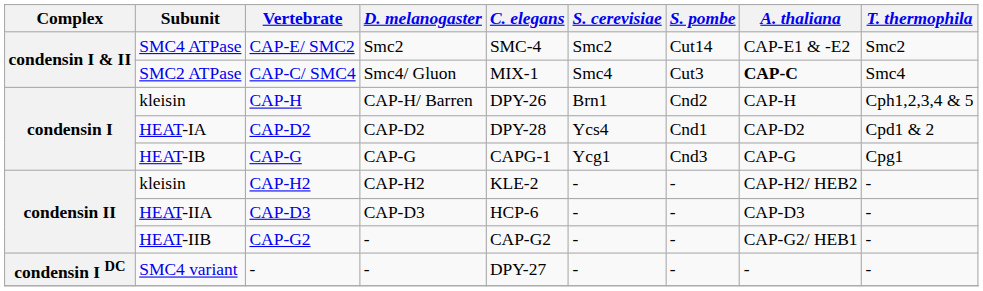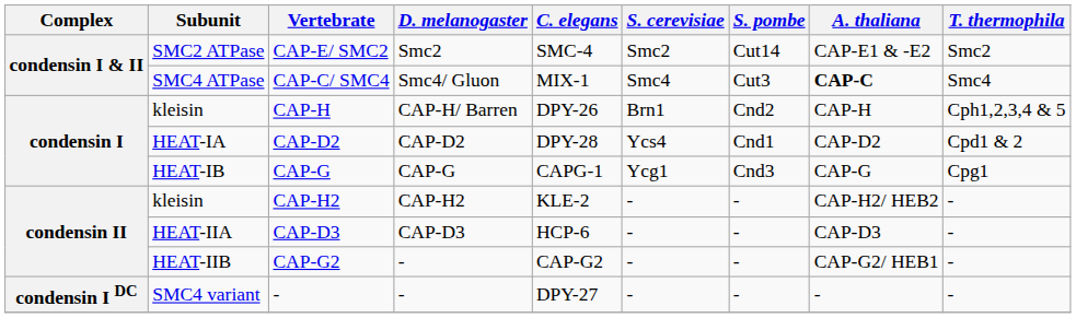CAP-E/ SMC2 | Subunit: SMC4 ATPase -> SMC2 ATPase
CAP-C/ SMC4 | Subunit: SMC2 ATPase -> SMC4 ATPase
